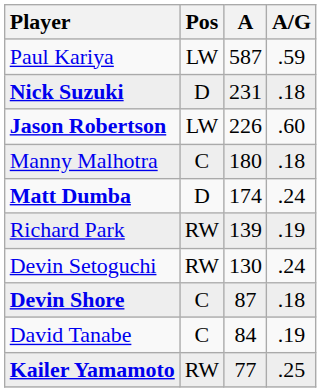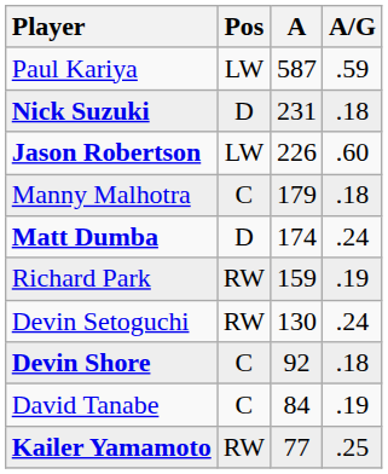Manny Malhotra | A: 180 -> 179
Richard Park | A: 139 -> 159
Devin Shore | A: 87 -> 92
